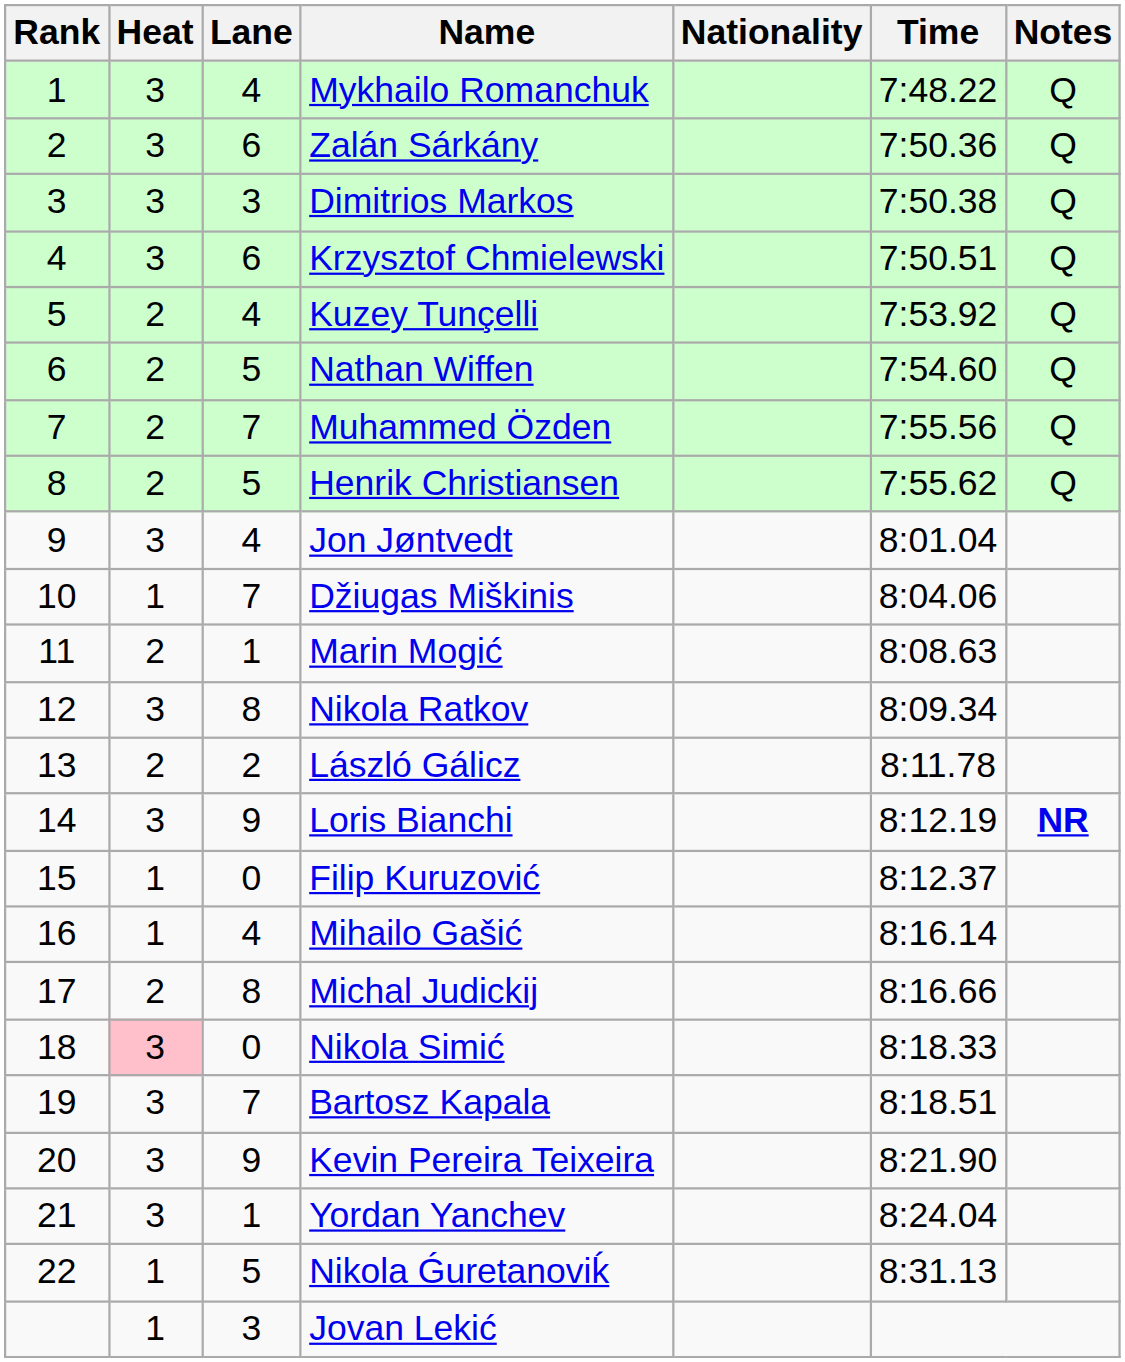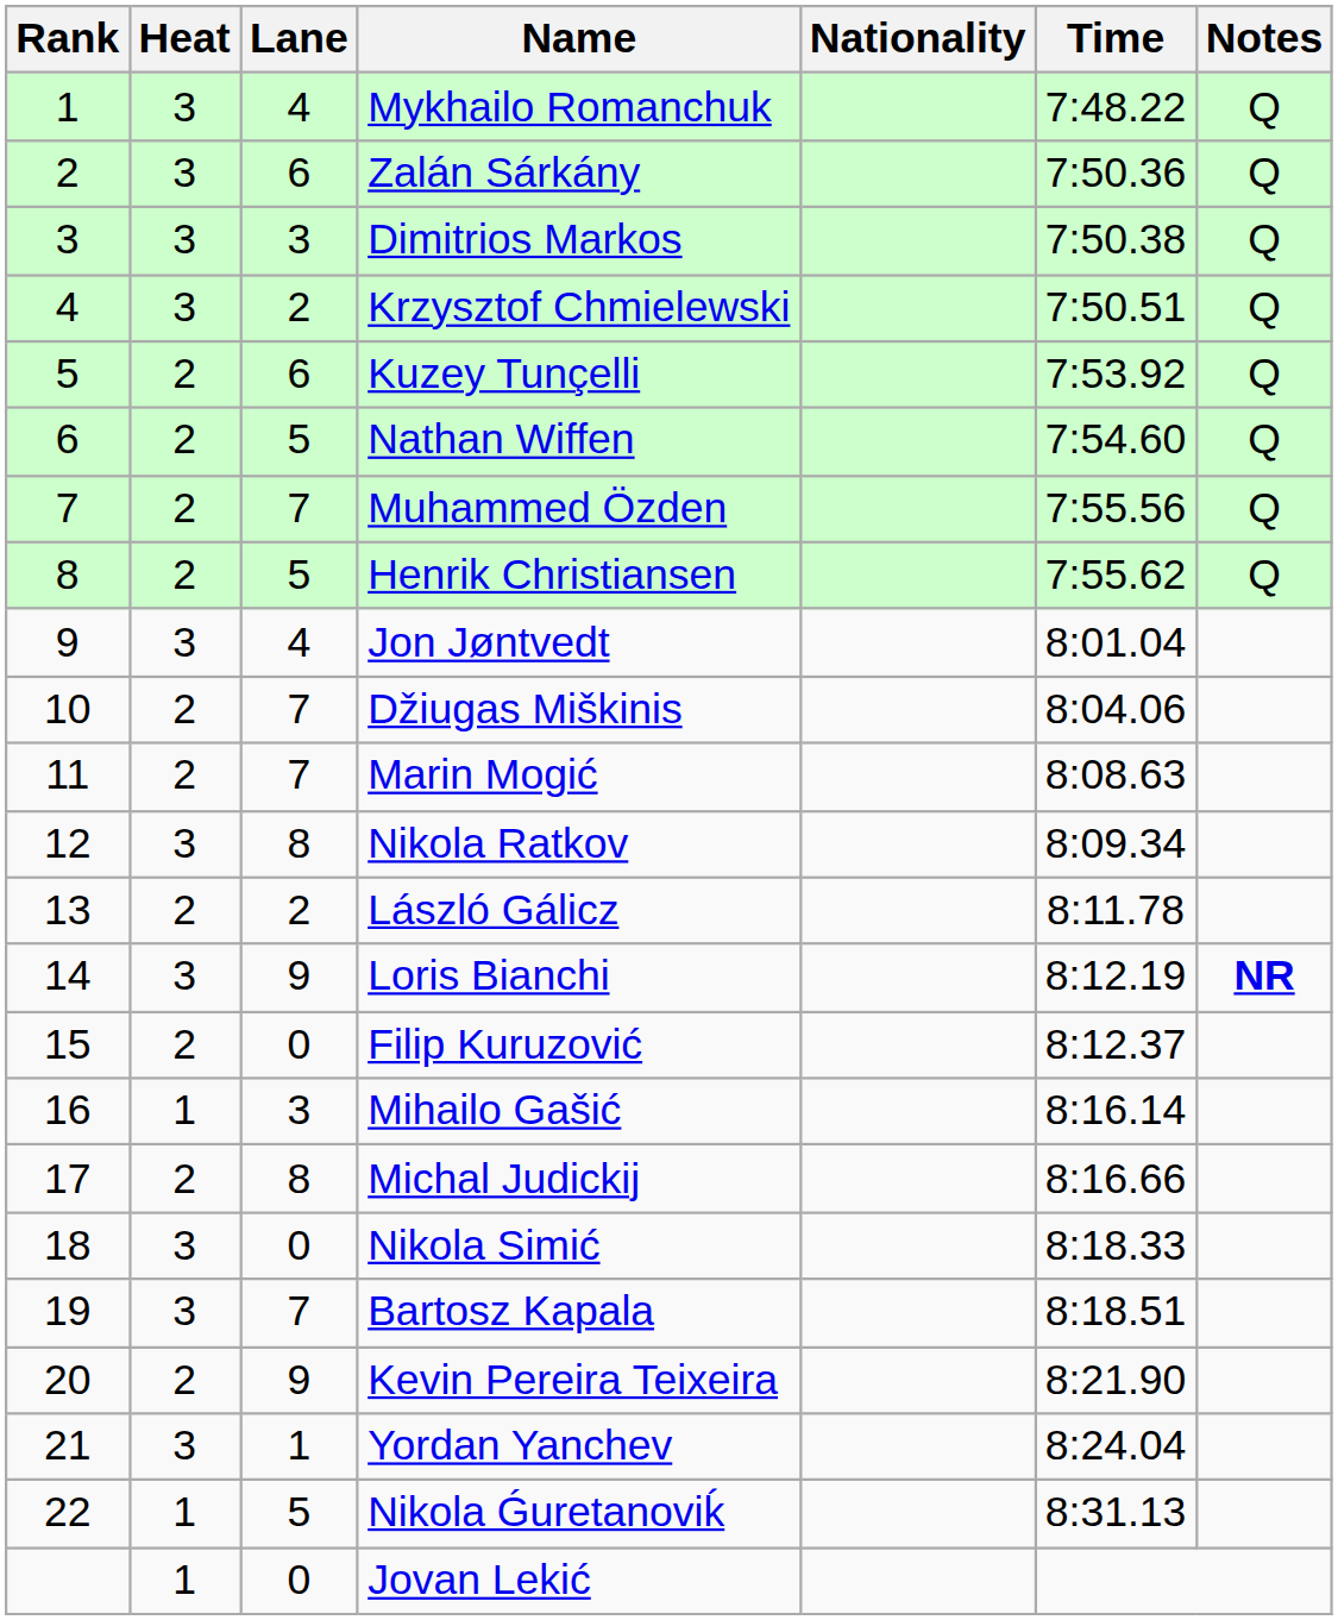Krzysztof Chmielewski | Lane: 6 -> 2
Kuzey Tunçelli | Lane: 4 -> 6
Džiugas Miškinis | Heat: 1 -> 2
Marin Mogić | Lane: 1 -> 7
Filip Kuruzović | Heat: 1 -> 2
Mihailo Gašić | Lane: 4 -> 3
Nikola Simić | Heat: pink background -> no background
Kevin Pereira Teixeira | Heat: 3 -> 2
Jovan Lekić | Lane: 3 -> 0
